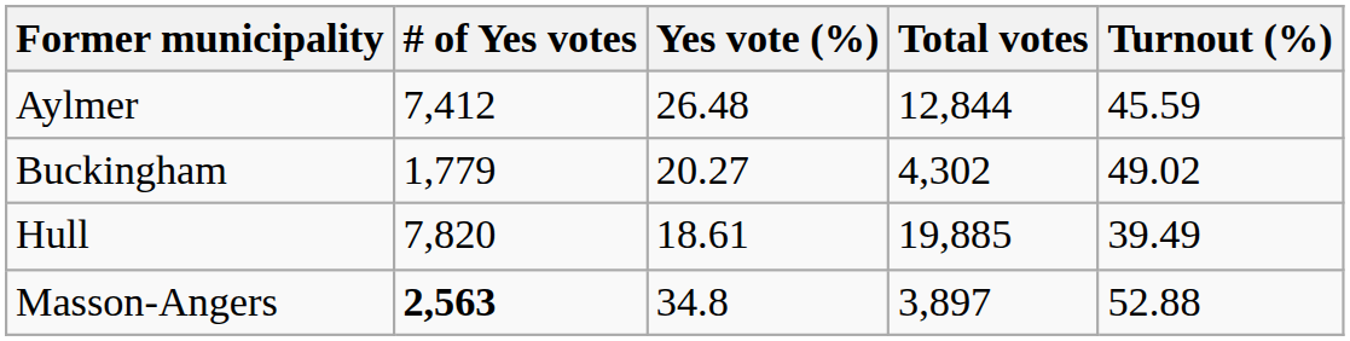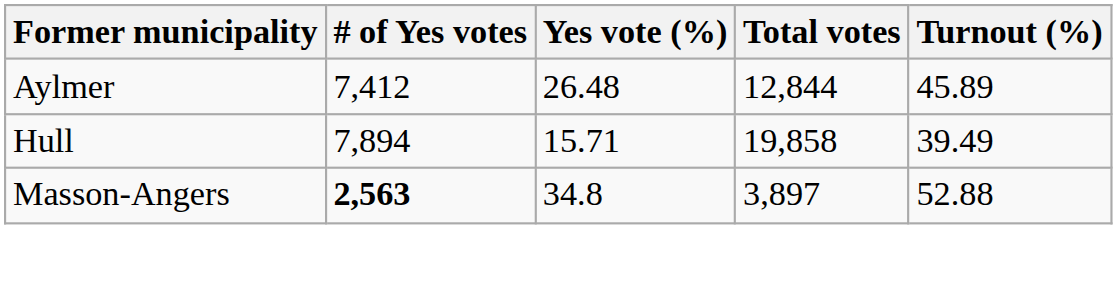Aylmer | Turnout (%): 45.59 -> 45.89
- row: Buckingham | 1,779 | 20.27 | 4,302 | 49.02
Hull | # of Yes votes: 7,820 -> 7,894
Hull | Yes vote (%): 18.61 -> 15.71
Hull | Total votes: 19,885 -> 19,858
